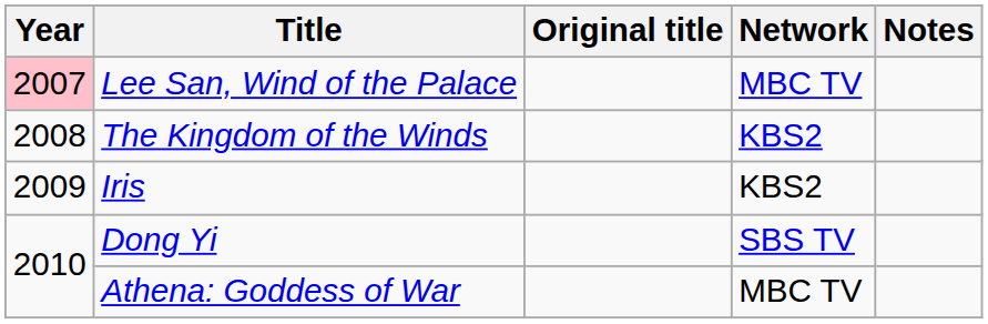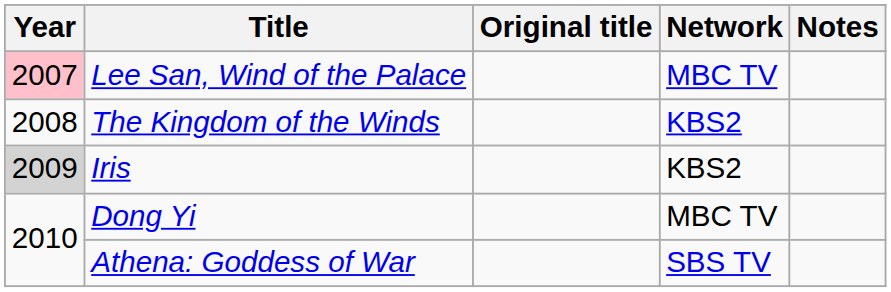Iris | Year: no background -> lightgrey background
Dong Yi | Network: SBS TV -> MBC TV
Athena: Goddess of War | Network: MBC TV -> SBS TV
